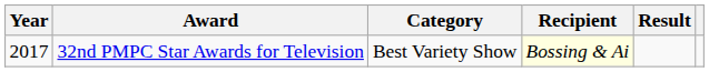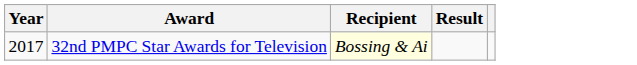- column: Category | Best Variety Show
